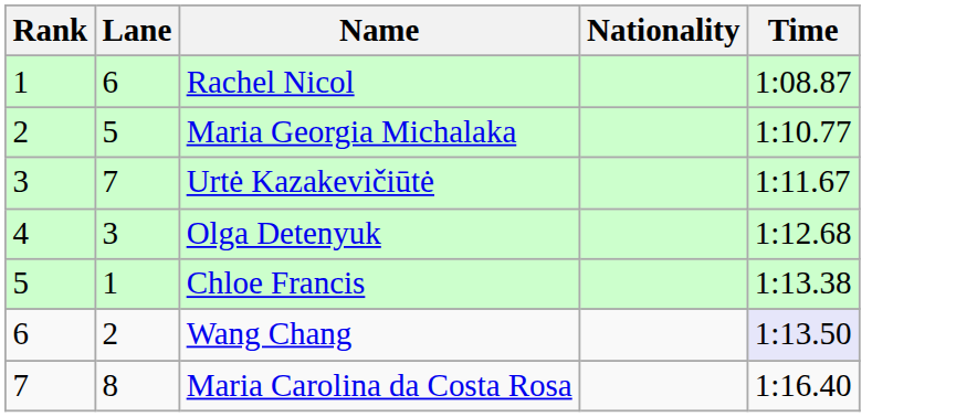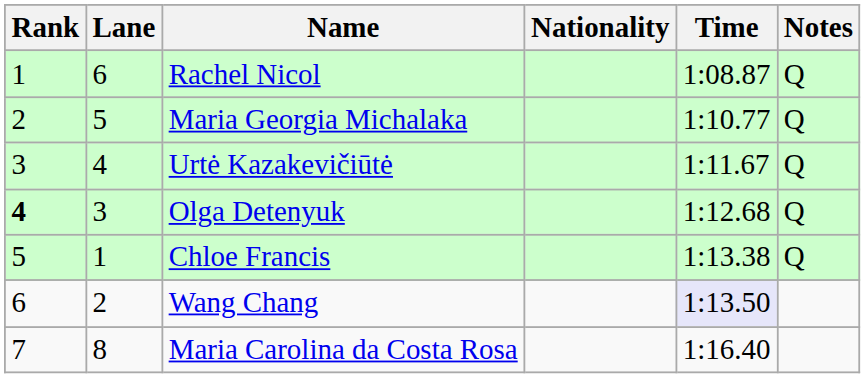+ column: Notes | Q | Q | Q | Q | Q
Urtė Kazakevičiūtė | Lane: 7 -> 4
Olga Detenyuk | Rank: normal -> bold
